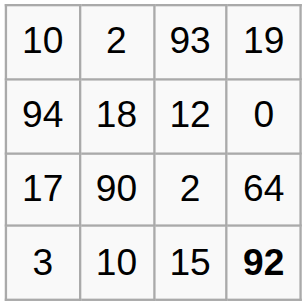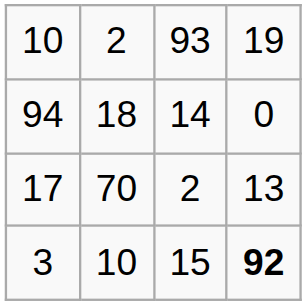94 | column 3: 12 -> 14
17 | column 2: 90 -> 70
17 | column 4: 64 -> 13
